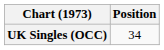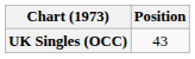UK Singles (OCC) | Position: 34 -> 43
